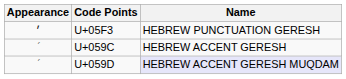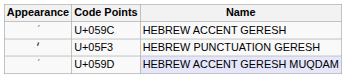rows swapped: U+05F3 <-> U+059C
